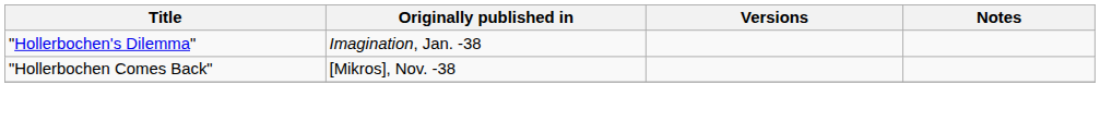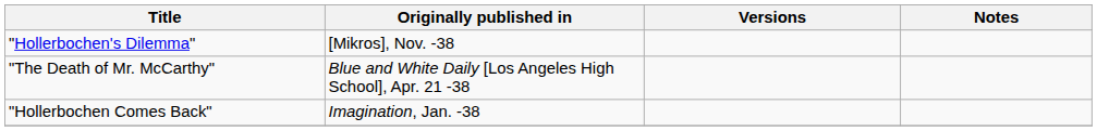"Hollerbochen's Dilemma" | Originally published in: Imagination, Jan. -38 -> [Mikros], Nov. -38
+ row: "The Death of Mr. McCarthy" | Blue and White Daily [Los Angeles High School], Apr. 21 -38
"Hollerbochen Comes Back" | Originally published in: [Mikros], Nov. -38 -> Imagination, Jan. -38
